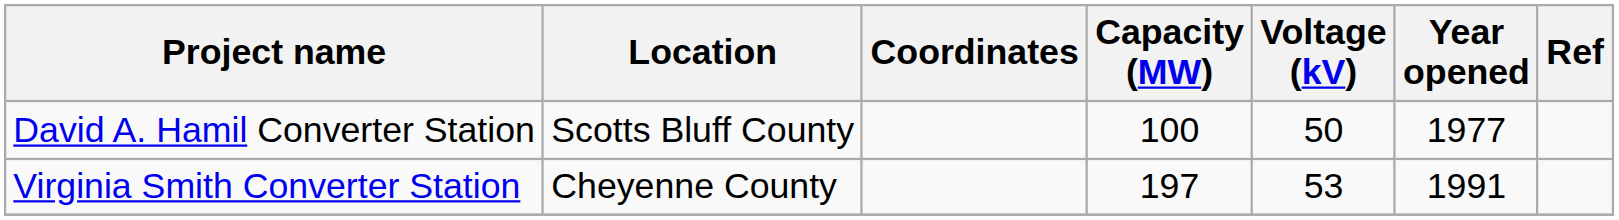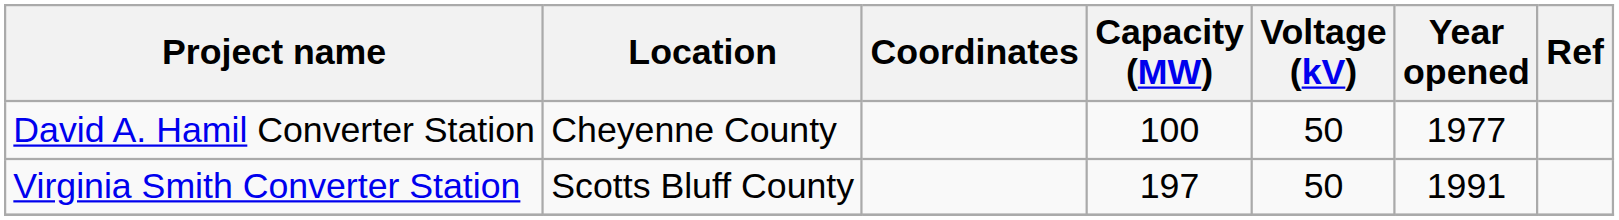David A. Hamil Converter Station | Location: Scotts Bluff County -> Cheyenne County
Virginia Smith Converter Station | Location: Cheyenne County -> Scotts Bluff County
Virginia Smith Converter Station | Voltage (kV): 53 -> 50
